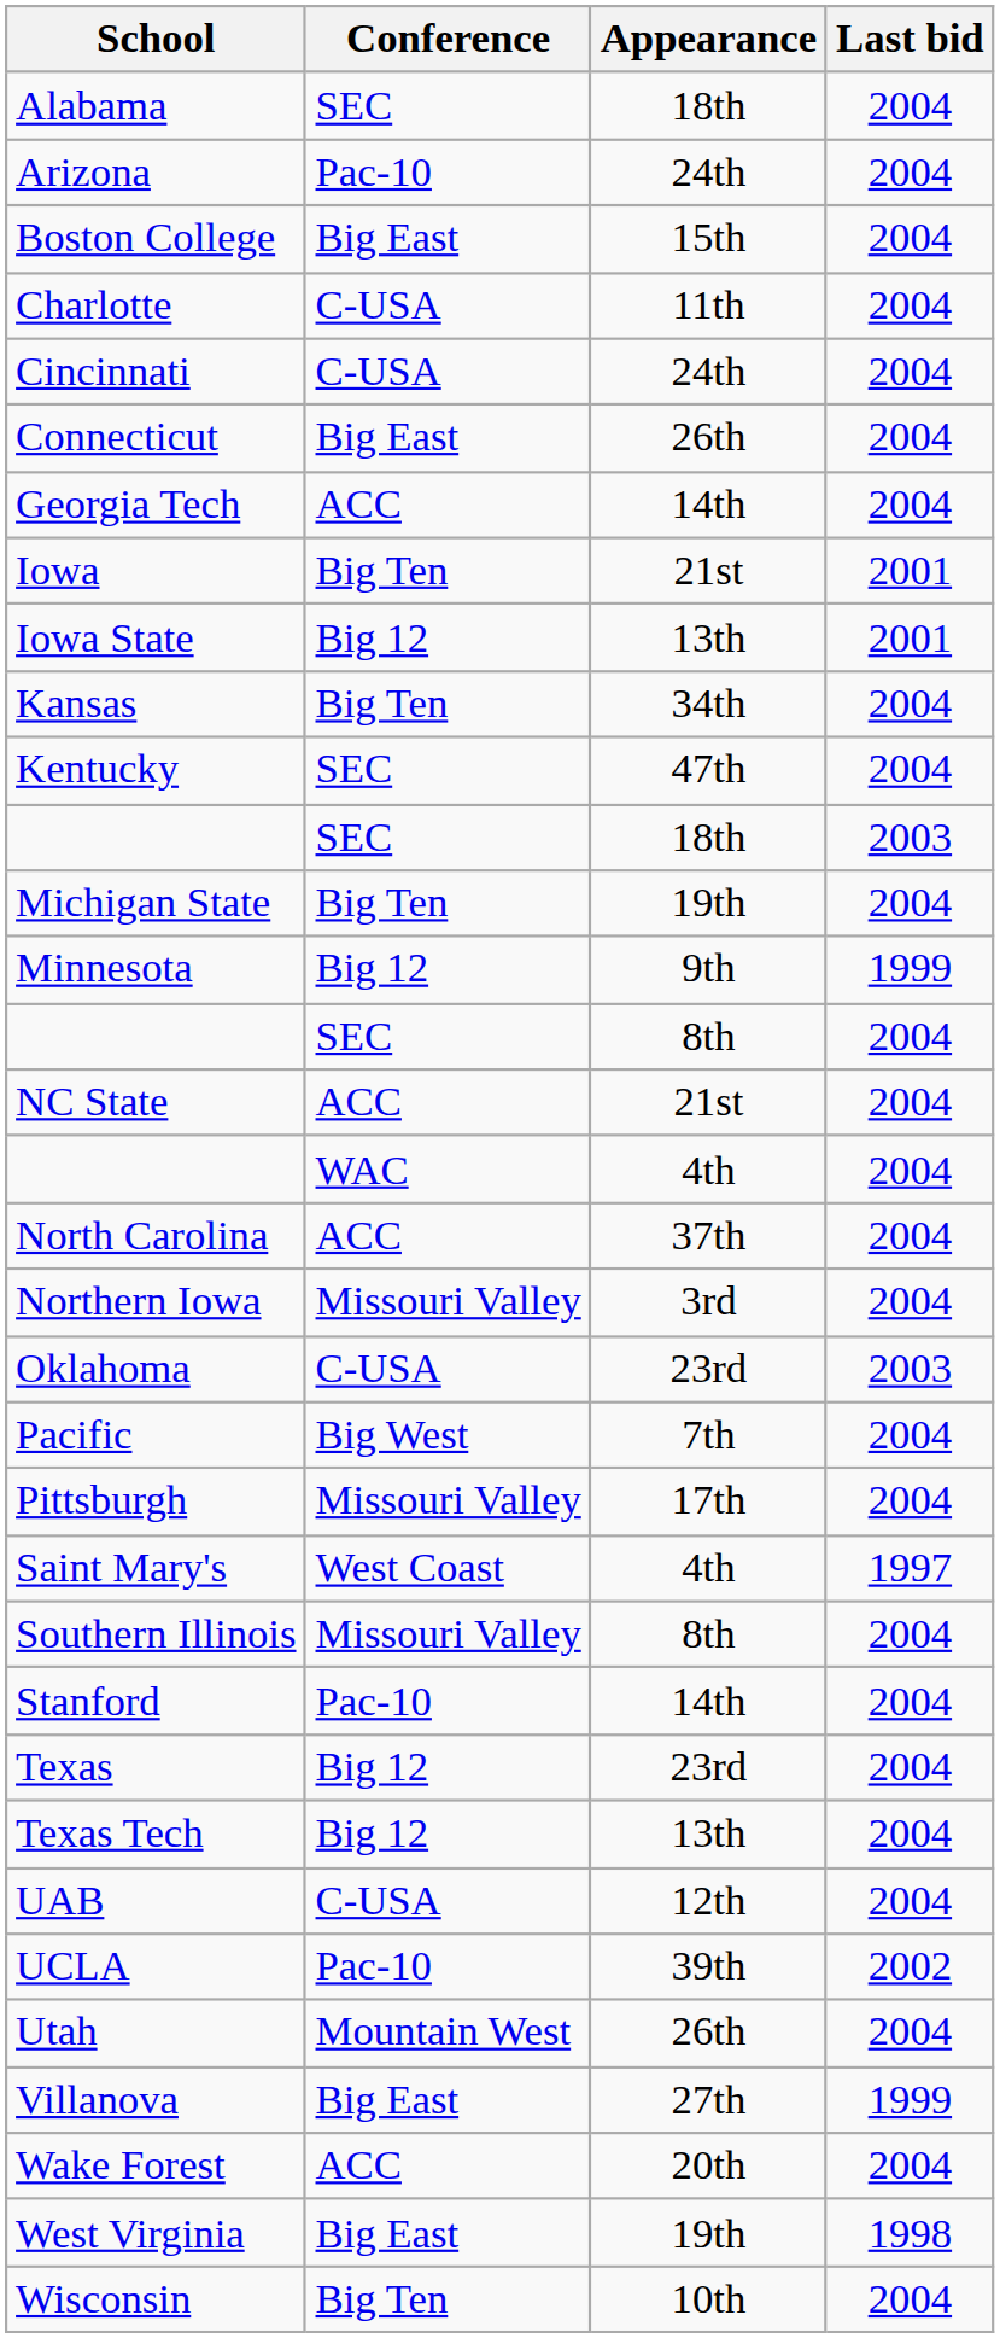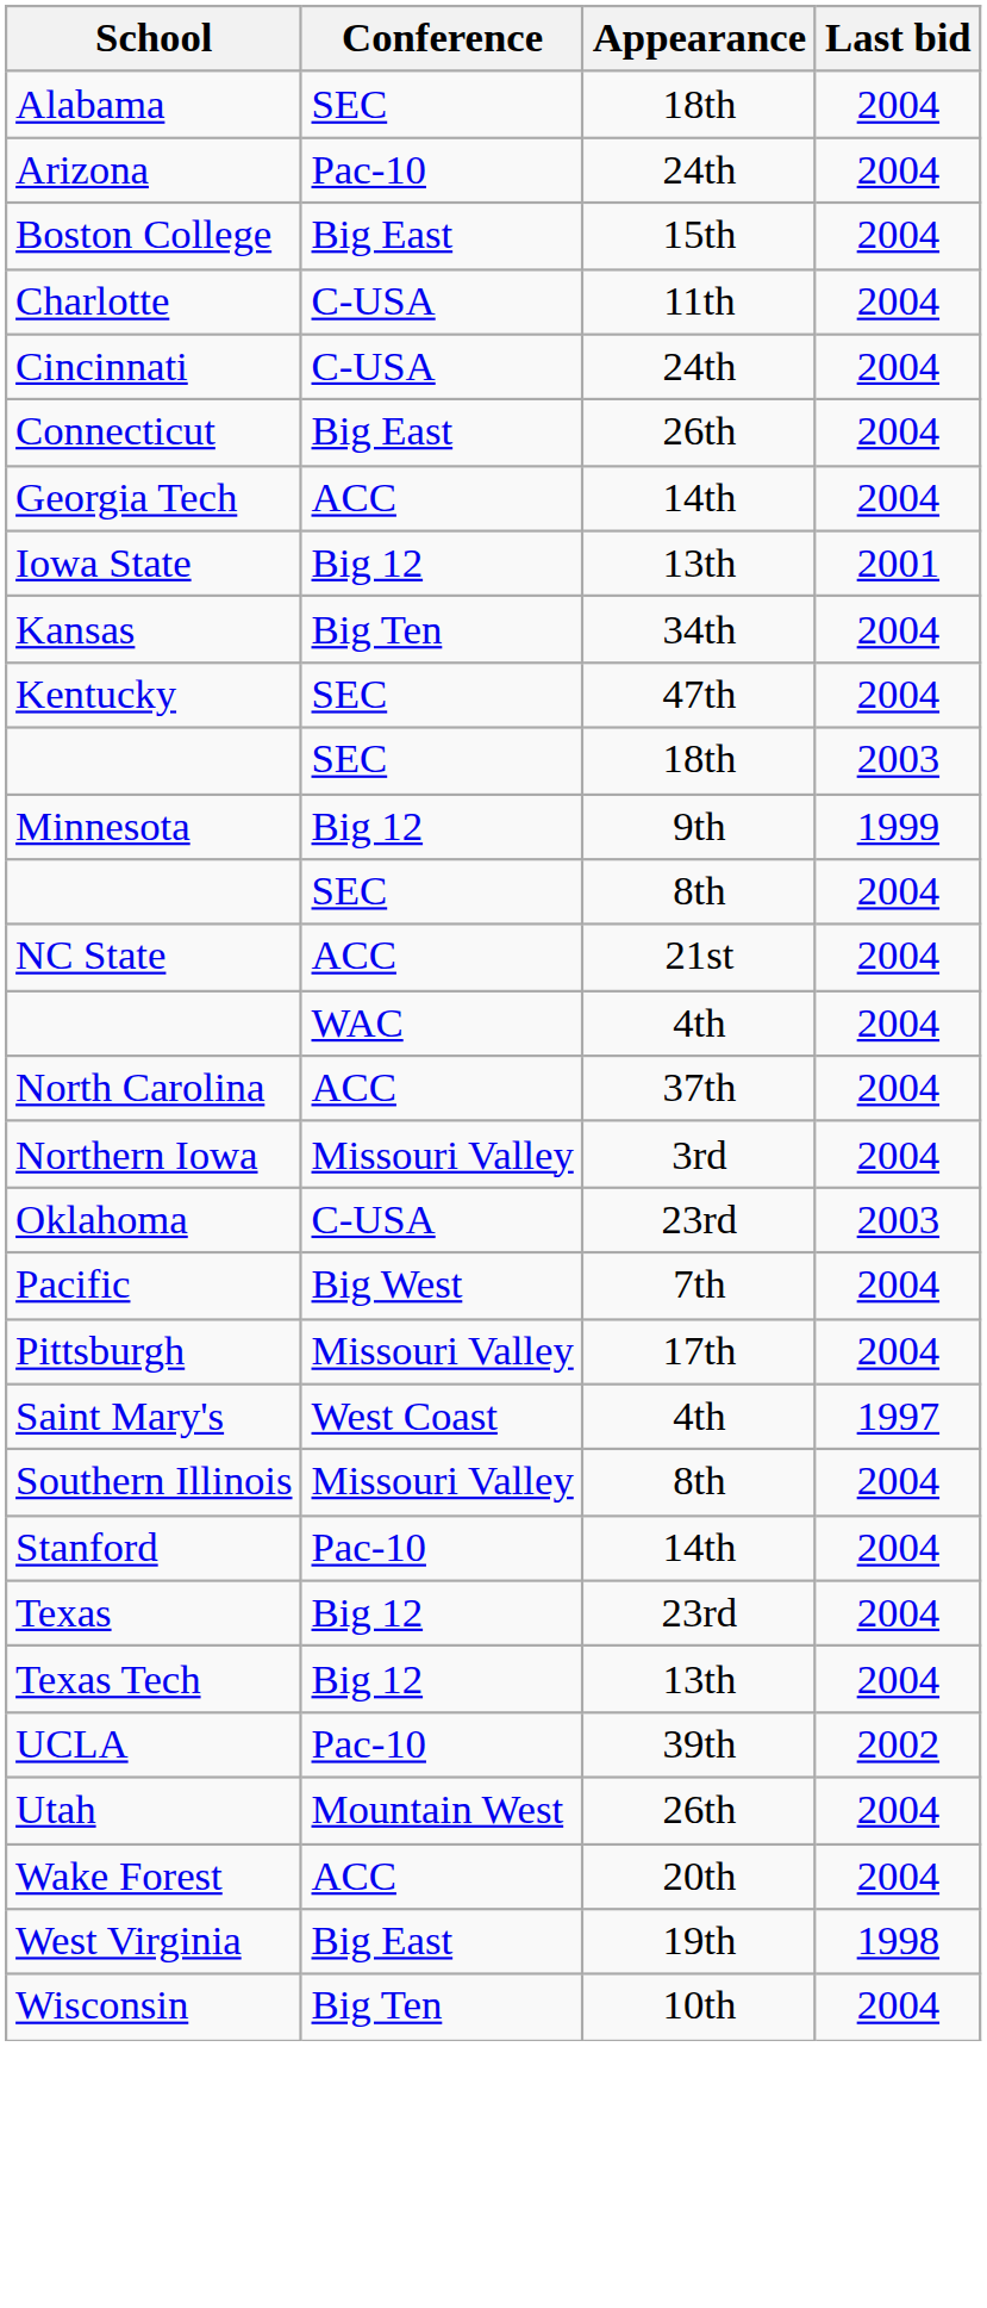- row: Iowa | Big Ten | 21st | 2001
- row: Michigan State | Big Ten | 19th | 2004
- row: UAB | C-USA | 12th | 2004
- row: Villanova | Big East | 27th | 1999
